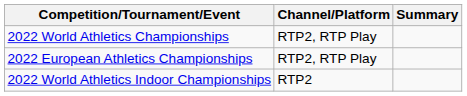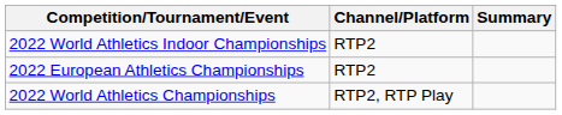rows swapped: 2022 World Athletics Championships <-> 2022 World Athletics Indoor Championships
2022 European Athletics Championships | Channel/Platform: RTP2, RTP Play -> RTP2
